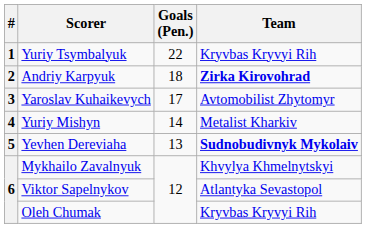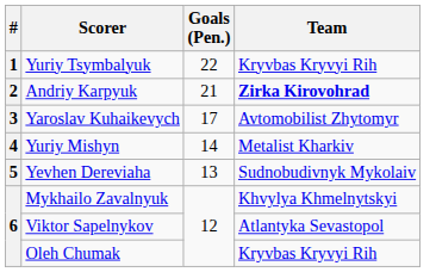Andriy Karpyuk | Goals (Pen.): 18 -> 21
Yevhen Dereviaha | Team: bold -> normal
